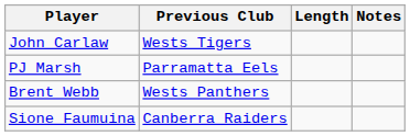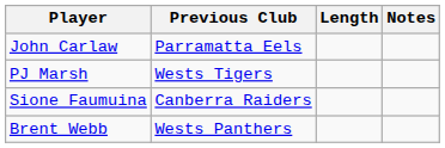John Carlaw | Previous Club: Wests Tigers -> Parramatta Eels
PJ Marsh | Previous Club: Parramatta Eels -> Wests Tigers
rows swapped: Brent Webb <-> Sione Faumuina
